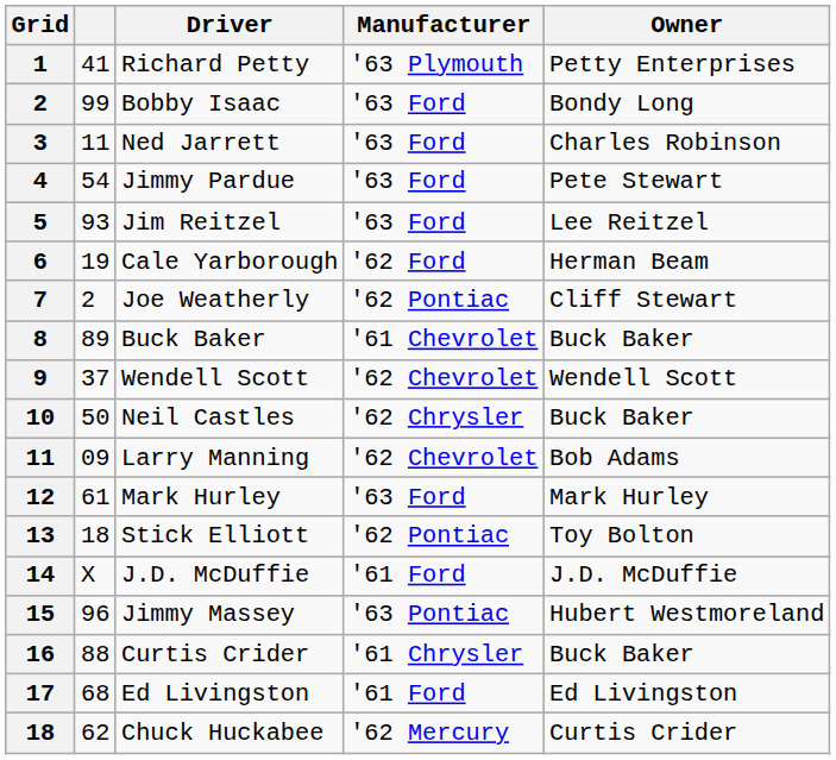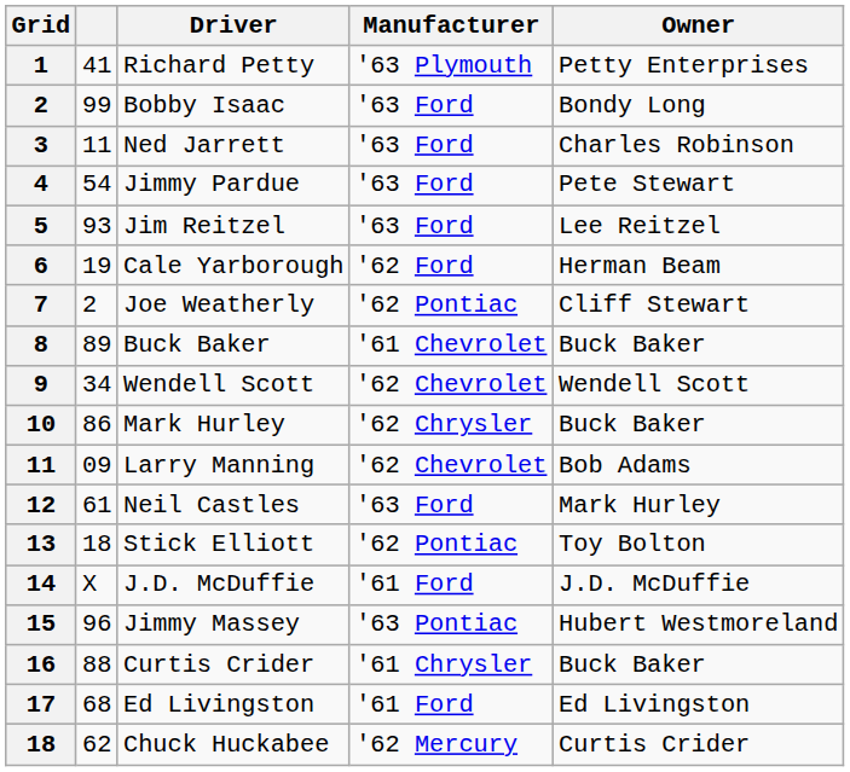9 | column 2: 37 -> 34
10 | column 2: 50 -> 86
10 | Driver: Neil Castles -> Mark Hurley
12 | Driver: Mark Hurley -> Neil Castles
